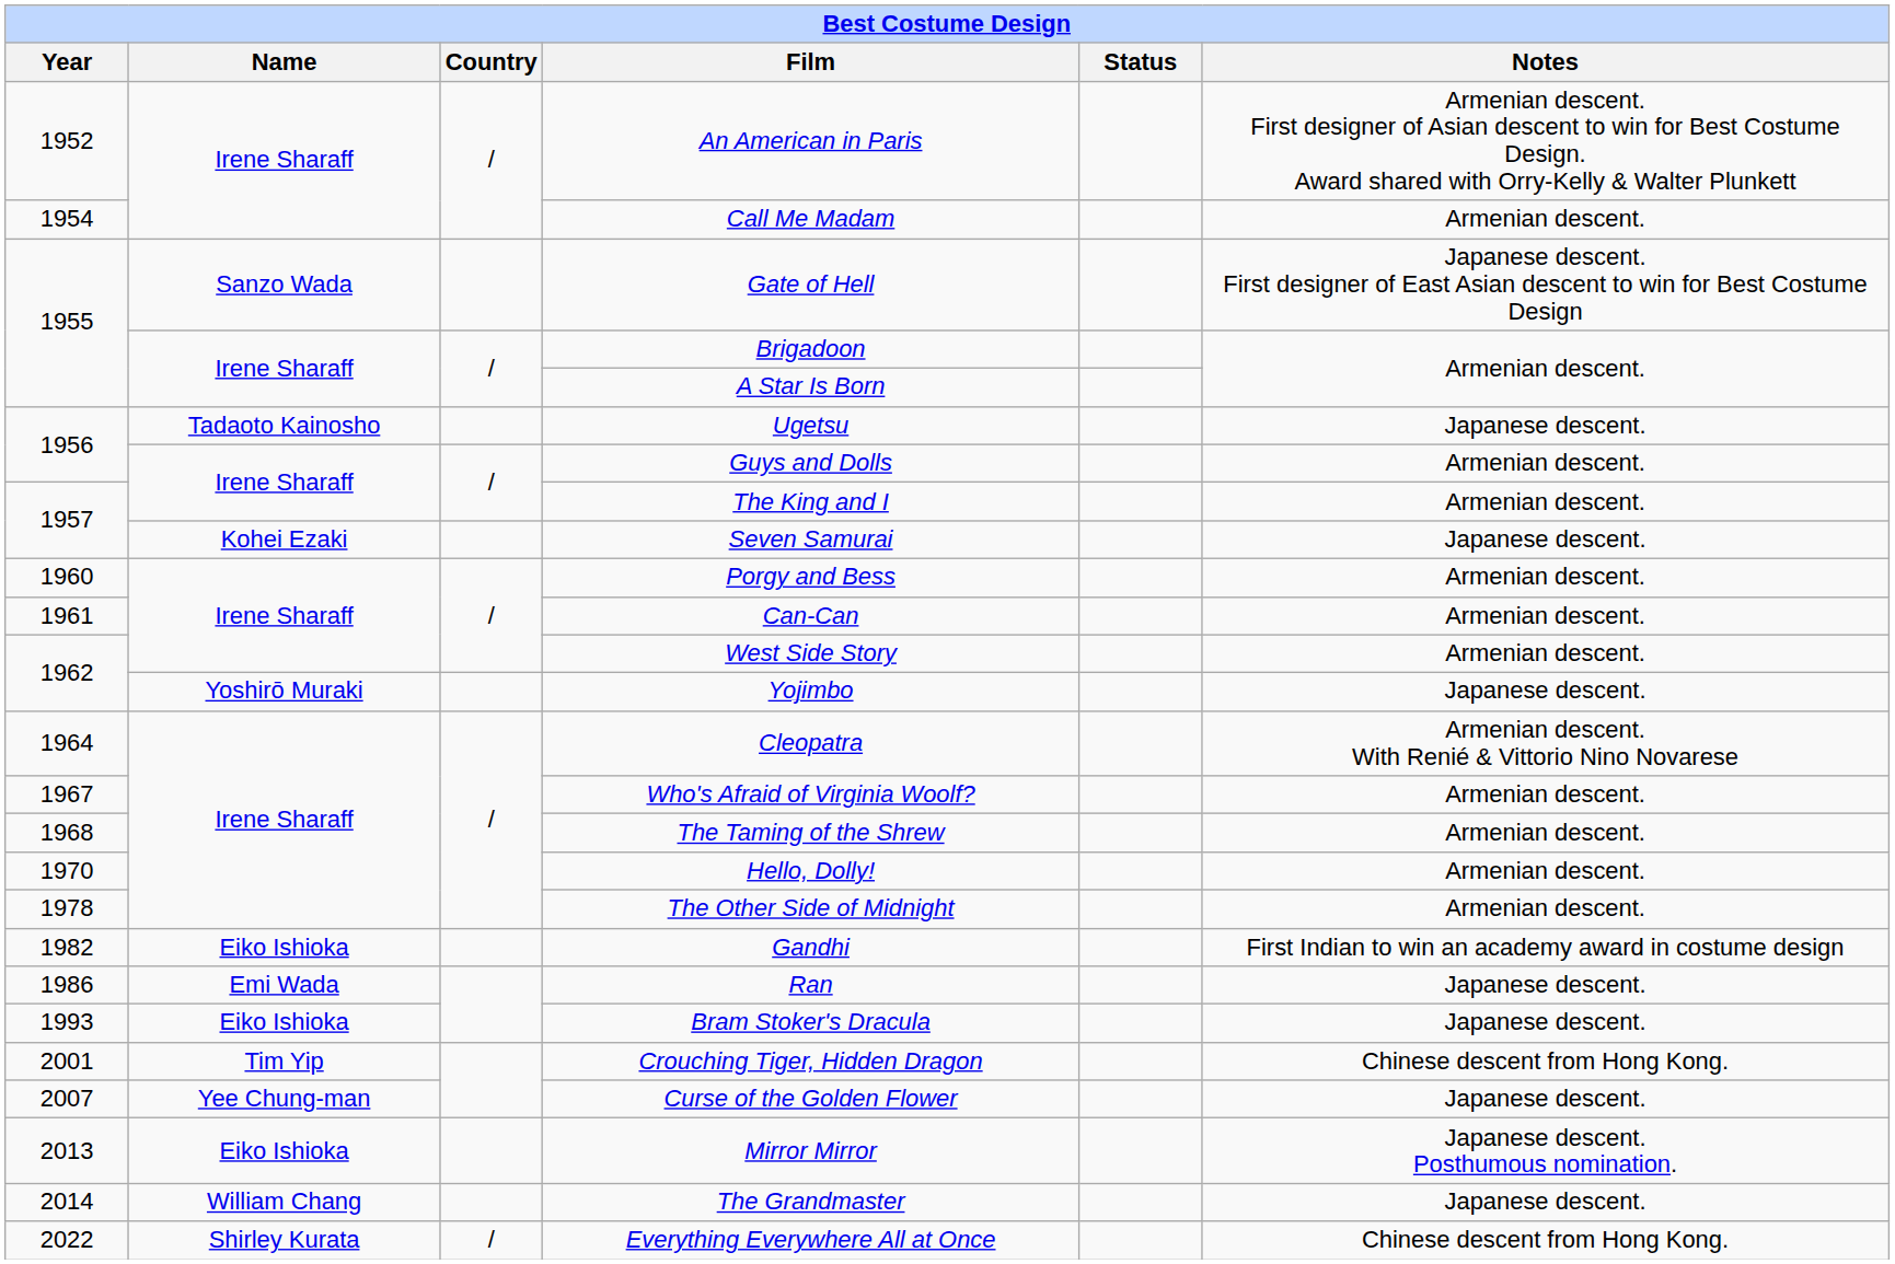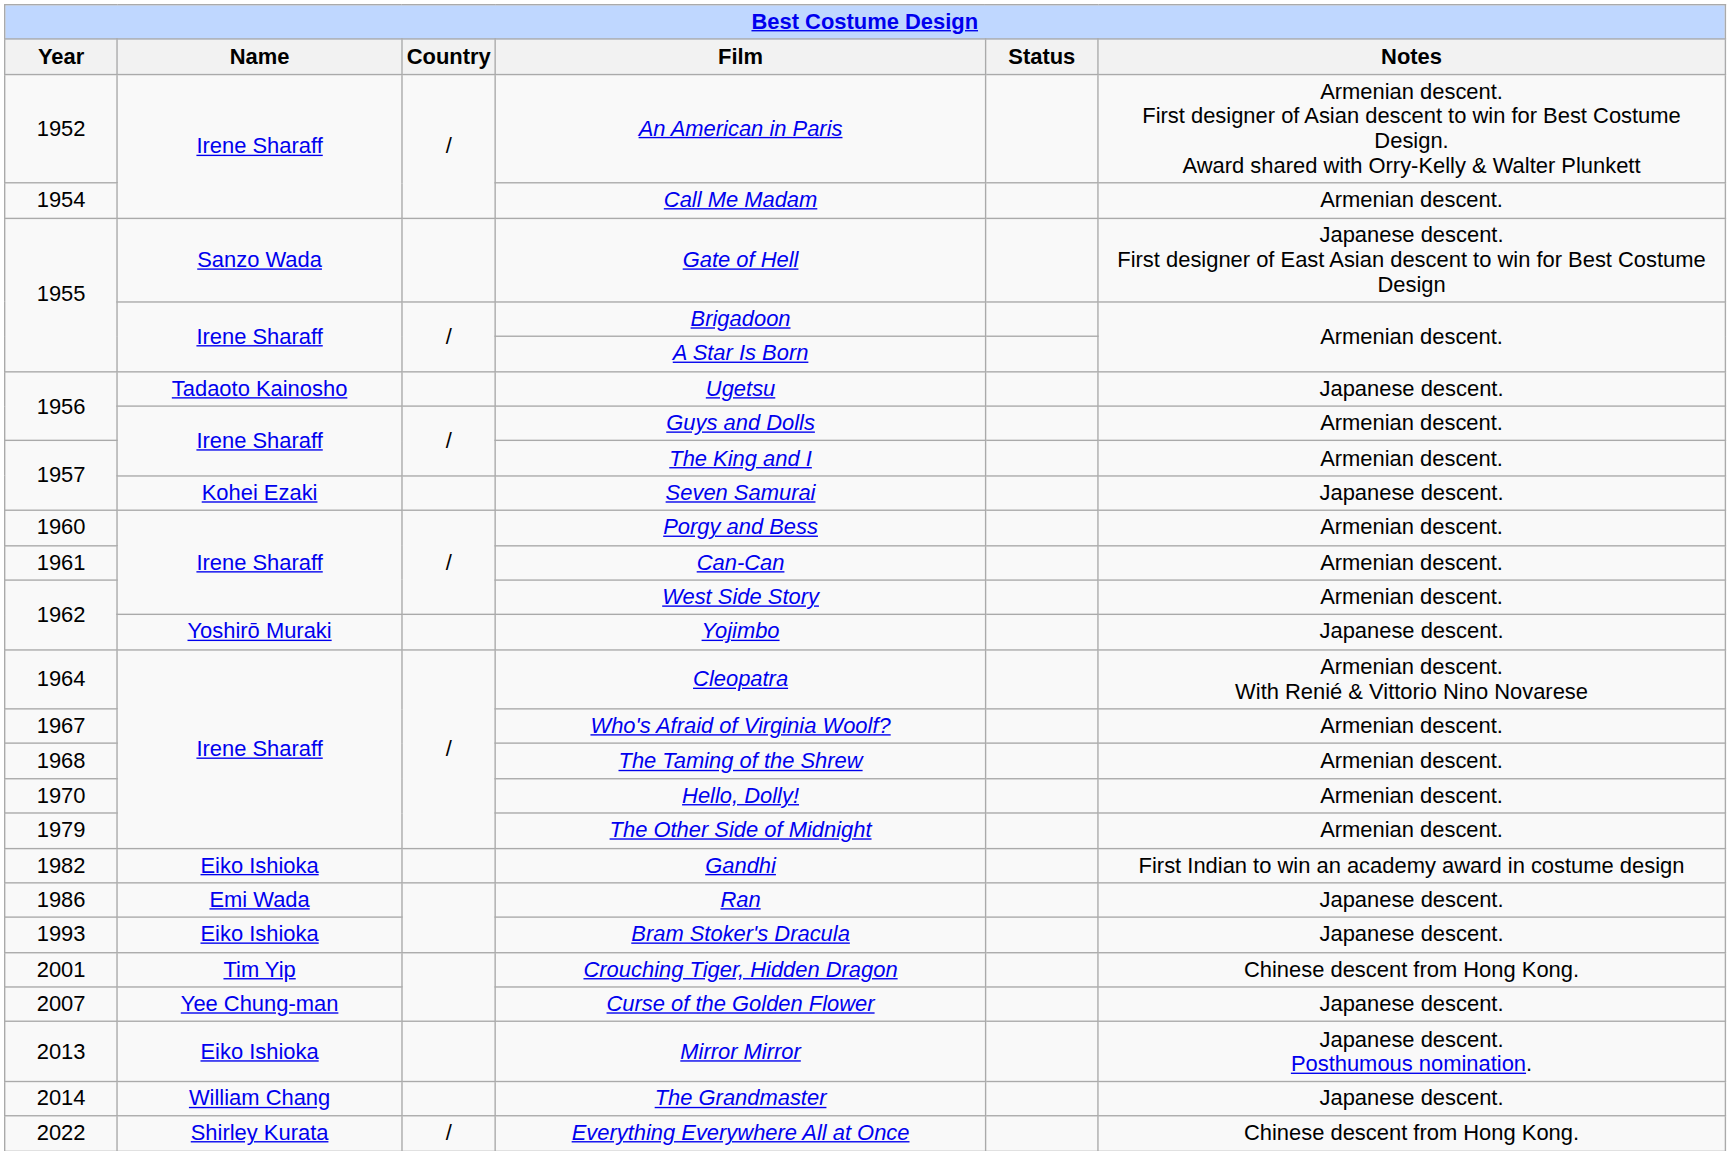The Other Side of Midnight | Year: 1978 -> 1979
